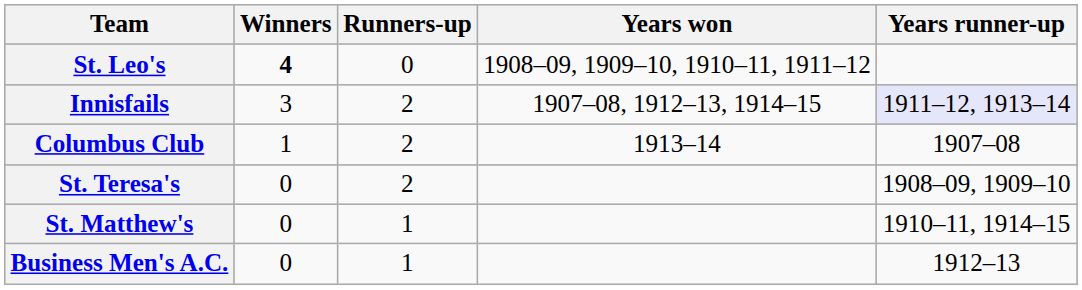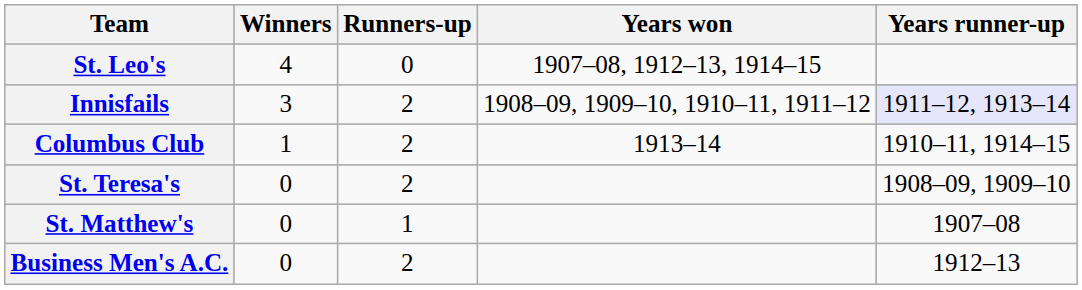St. Leo's | Winners: bold -> normal
St. Leo's | Years won: 1908–09, 1909–10, 1910–11, 1911–12 -> 1907–08, 1912–13, 1914–15
Innisfails | Years won: 1907–08, 1912–13, 1914–15 -> 1908–09, 1909–10, 1910–11, 1911–12
Columbus Club | Years runner-up: 1907–08 -> 1910–11, 1914–15
St. Matthew's | Years runner-up: 1910–11, 1914–15 -> 1907–08
Business Men's A.C. | Runners-up: 1 -> 2
